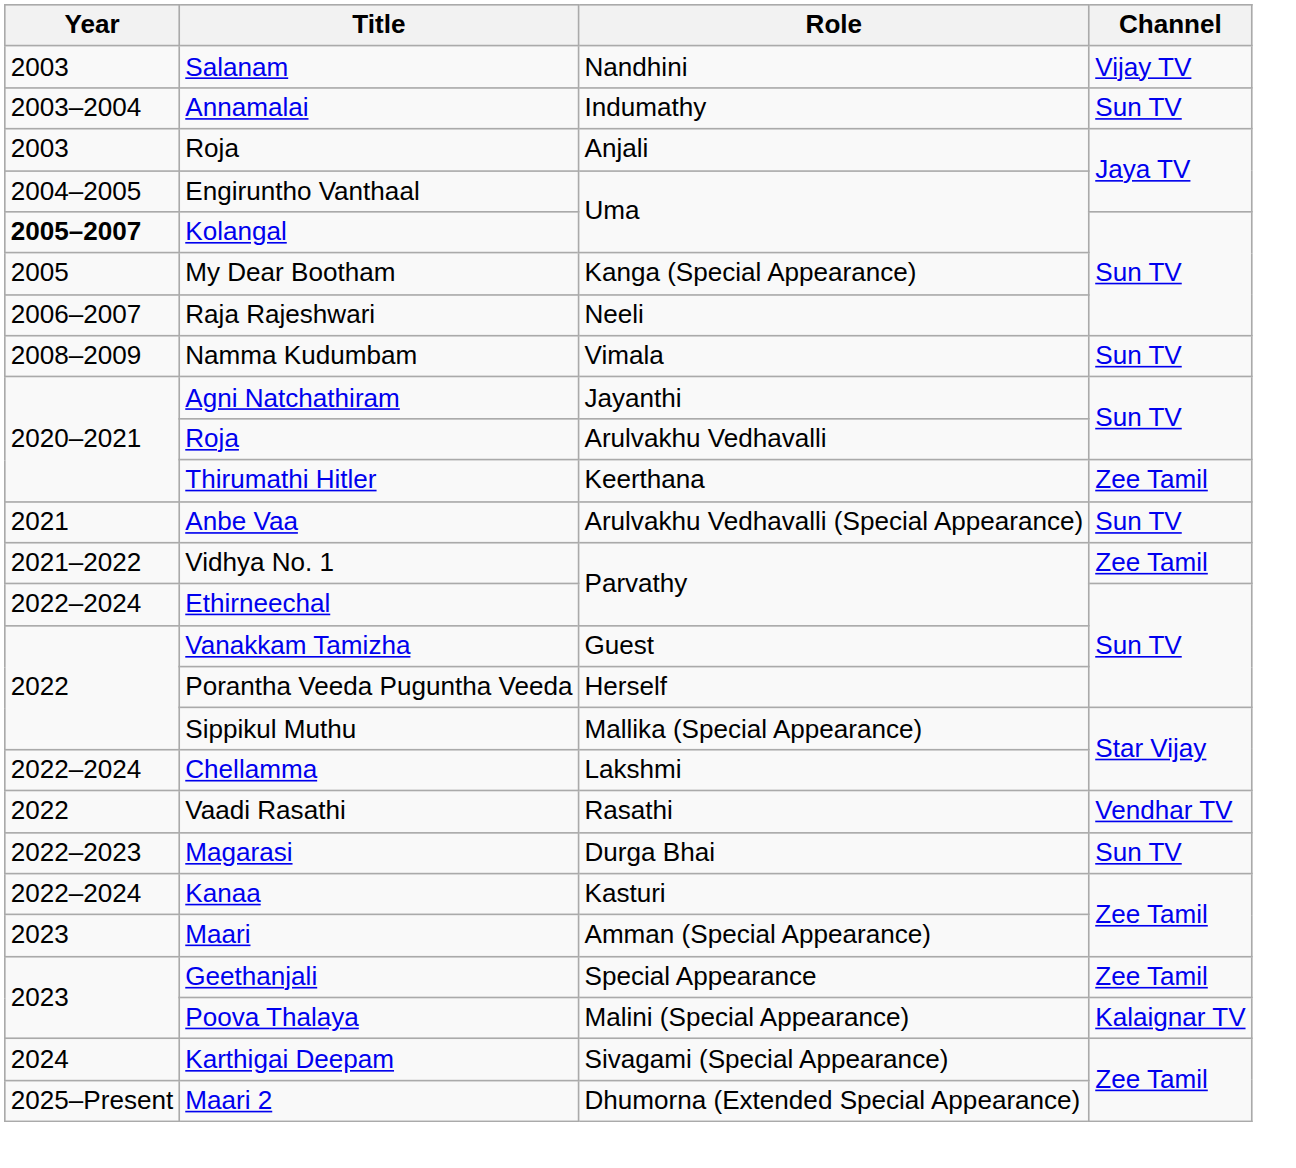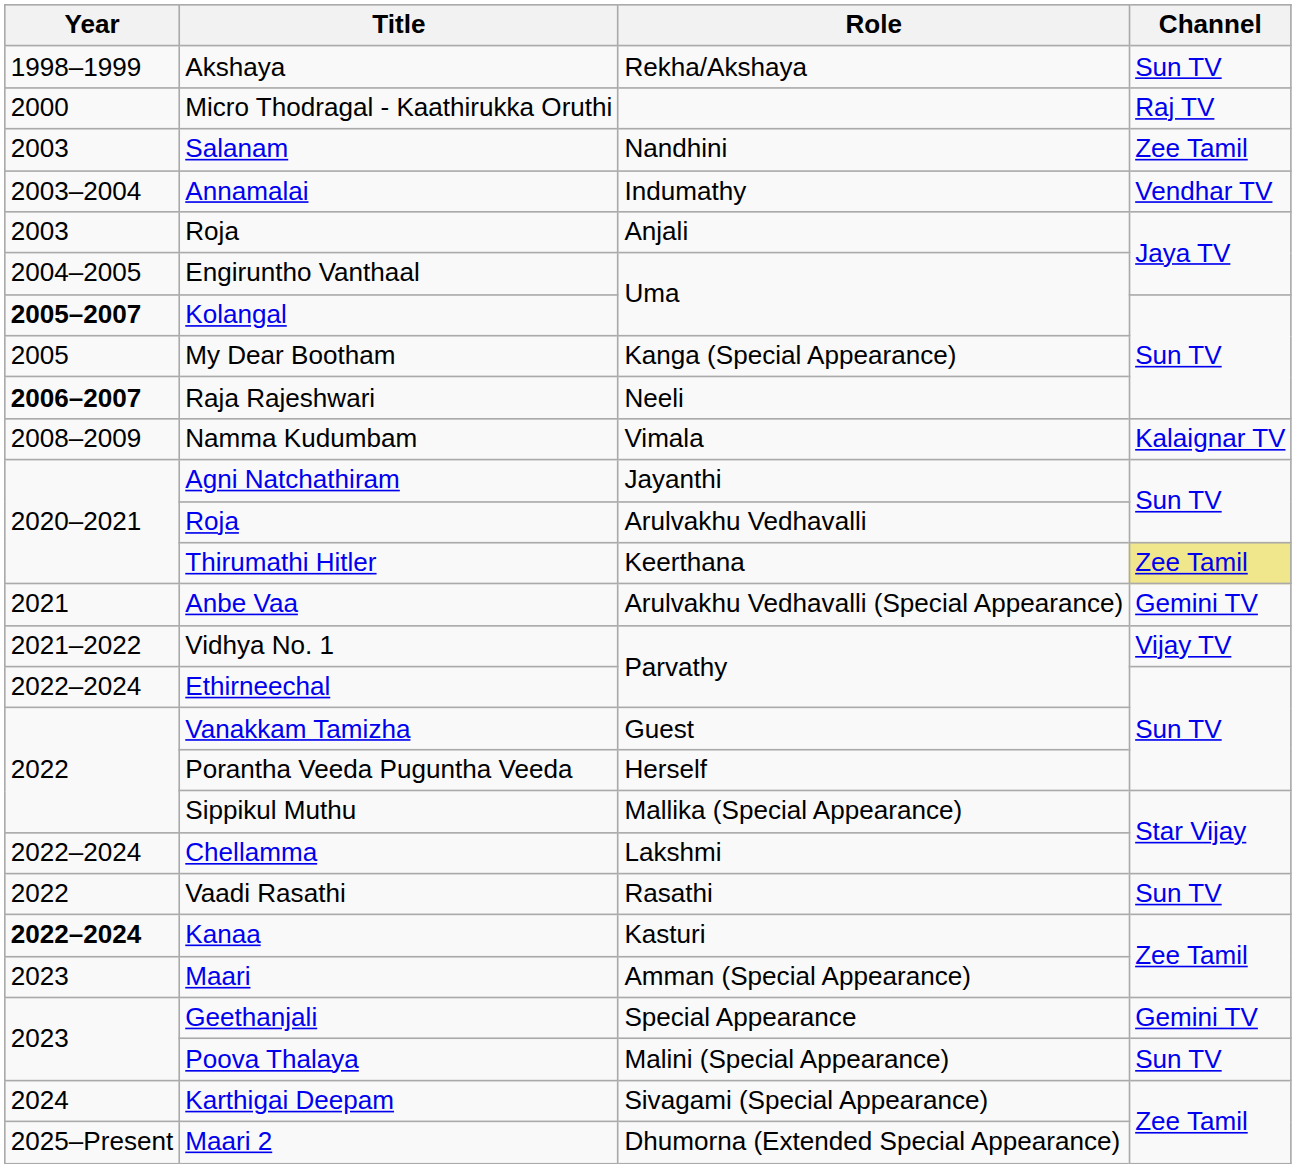+ row: 1998–1999 | Akshaya | Rekha/Akshaya | Sun TV
+ row: 2000 | Micro Thodragal - Kaathirukka Oruthi | Raj TV
Salanam | Channel: Vijay TV -> Zee Tamil
Annamalai | Channel: Sun TV -> Vendhar TV
Raja Rajeshwari | Year: normal -> bold
Namma Kudumbam | Channel: Sun TV -> Kalaignar TV
Thirumathi Hitler | Channel: no background -> khaki background
Anbe Vaa | Channel: Sun TV -> Gemini TV
Vidhya No. 1 | Channel: Zee Tamil -> Vijay TV
Vaadi Rasathi | Channel: Vendhar TV -> Sun TV
- row: 2022–2023 | Magarasi | Durga Bhai | Sun TV
Kanaa | Year: normal -> bold
Geethanjali | Channel: Zee Tamil -> Gemini TV
Poova Thalaya | Channel: Kalaignar TV -> Sun TV
